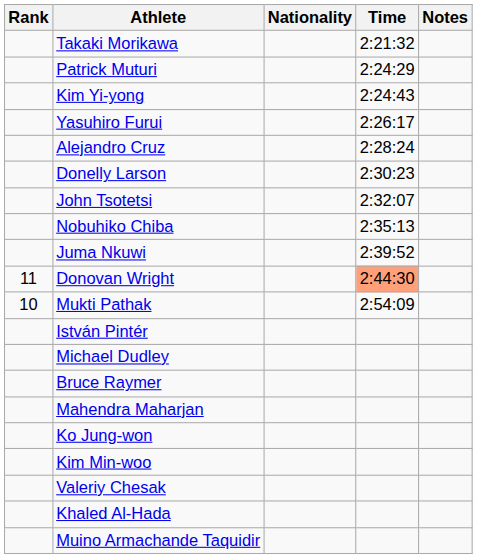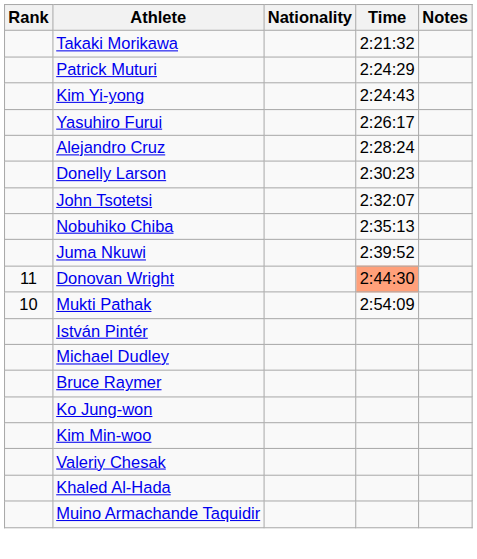- row: Mahendra Maharjan
